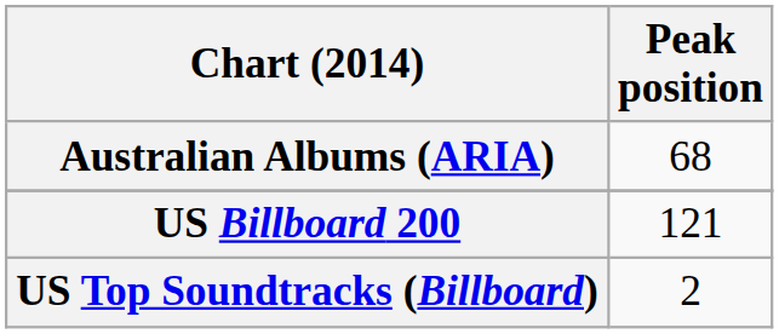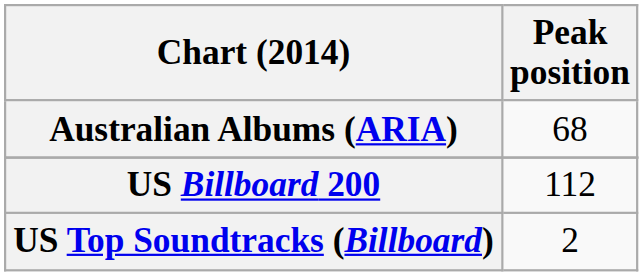US Billboard 200 | Peak position: 121 -> 112
